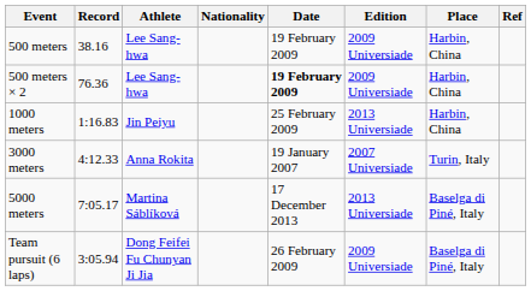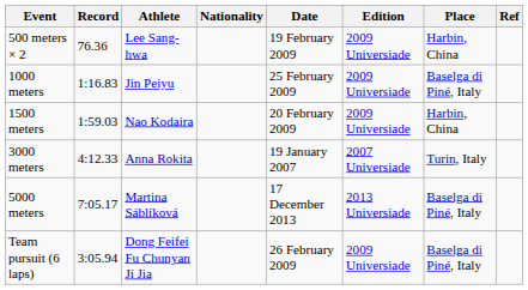- row: 500 meters | 38.16 | Lee Sang-hwa | 19 February 2009 | 2009 Universiade | Harbin, China
500 meters × 2 | Date: bold -> normal
1000 meters | Edition: 2013 Universiade -> 2009 Universiade
1000 meters | Place: Harbin, China -> Baselga di Piné, Italy
+ row: 1500 meters | 1:59.03 | Nao Kodaira | 20 February 2009 | 2009 Universiade | Harbin, China
